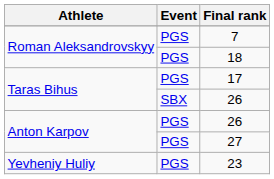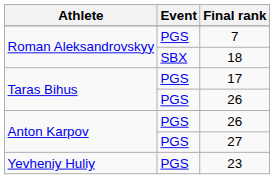18 | Event: PGS -> SBX
Taras Bihus / 26 | Event: SBX -> PGS
